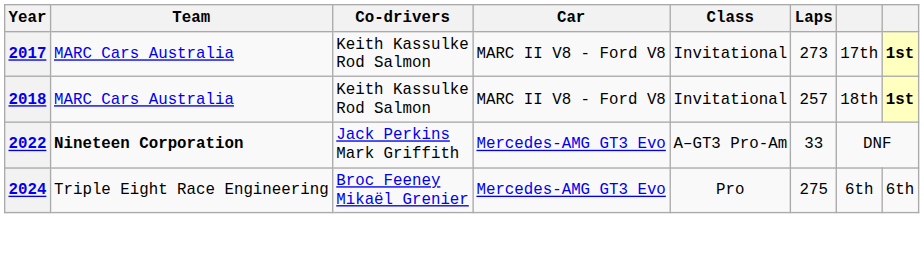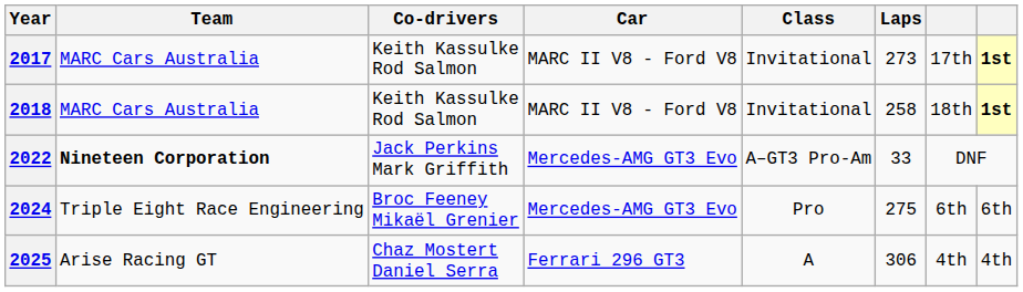2018 | Laps: 257 -> 258
+ row: 2025 | Arise Racing GT | Chaz Mostert Daniel Serra | Ferrari 296 GT3 | A | 306 | 4th | 4th
